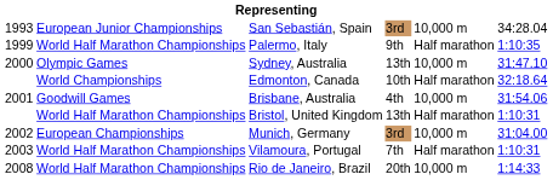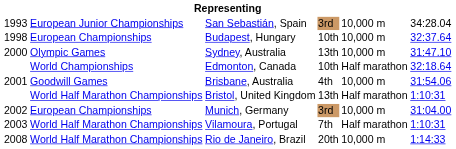+ row: 1998 | European Championships | Budapest, Hungary | 10th | 10,000 m | 32:37.64
- row: 1999 | World Half Marathon Championships | Palermo, Italy | 9th | Half marathon | 1:10:35
